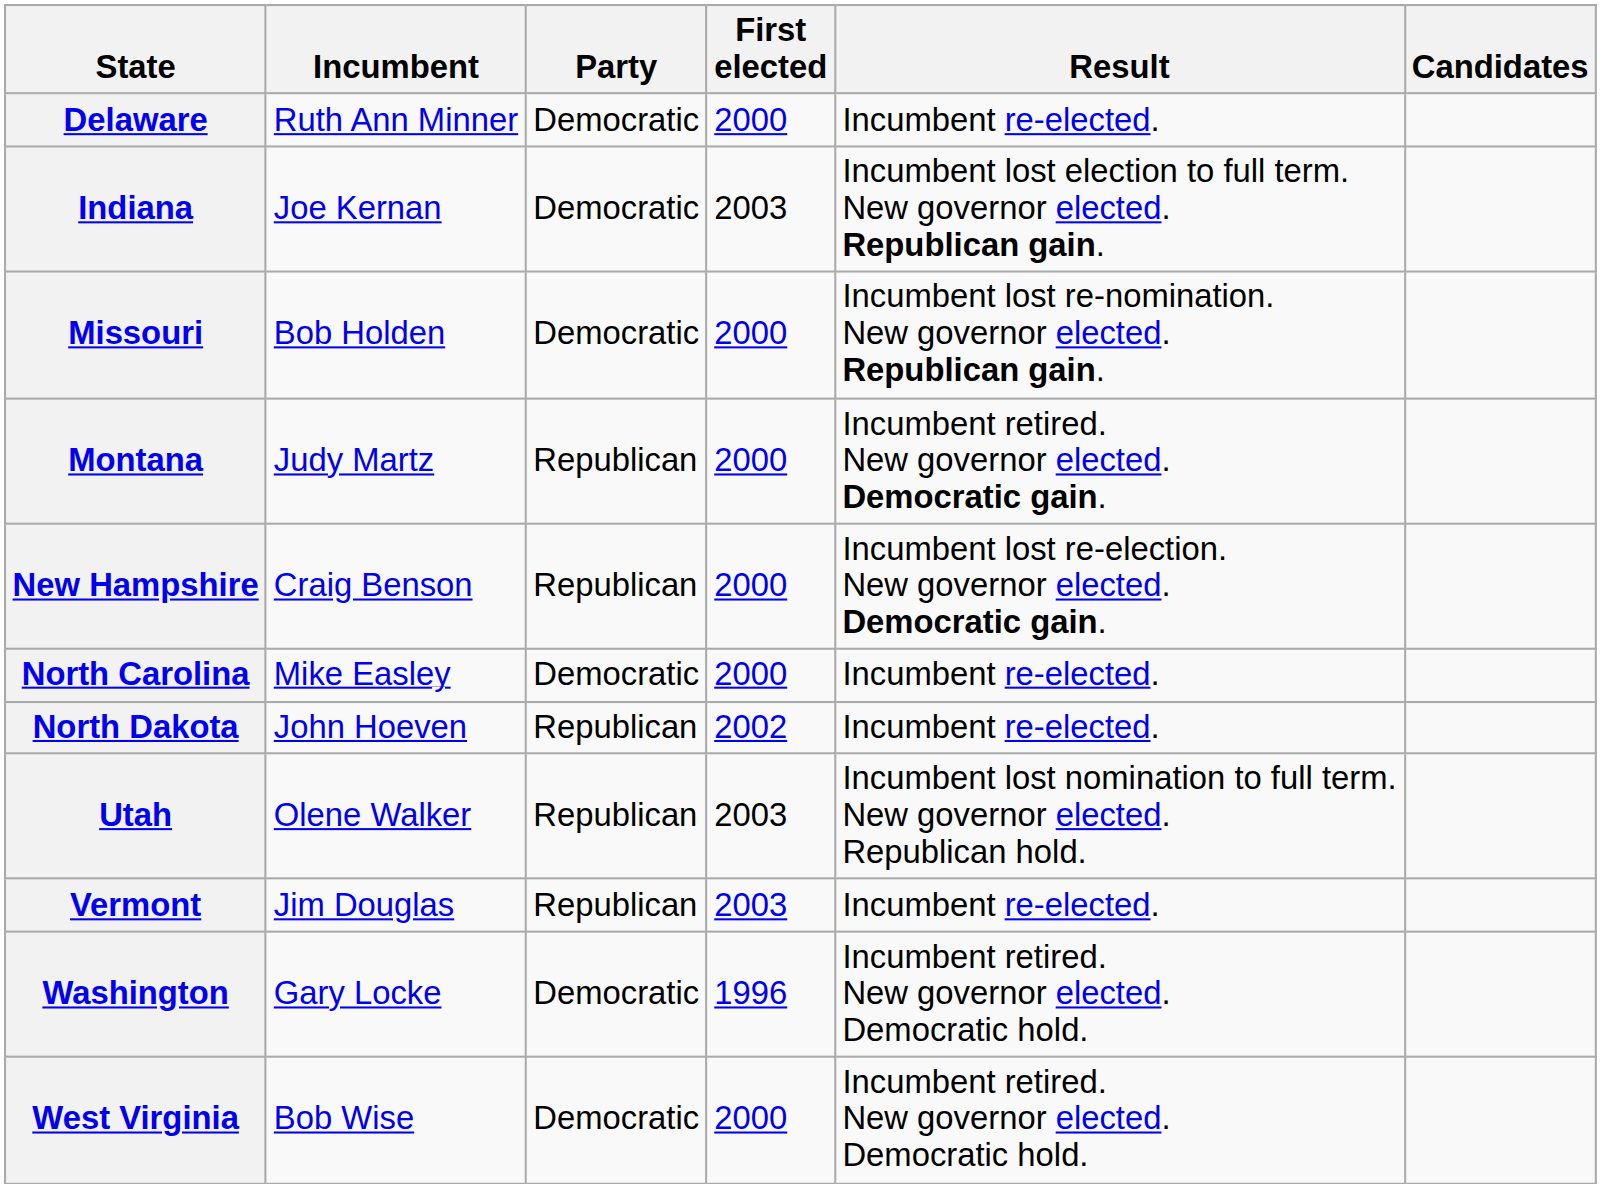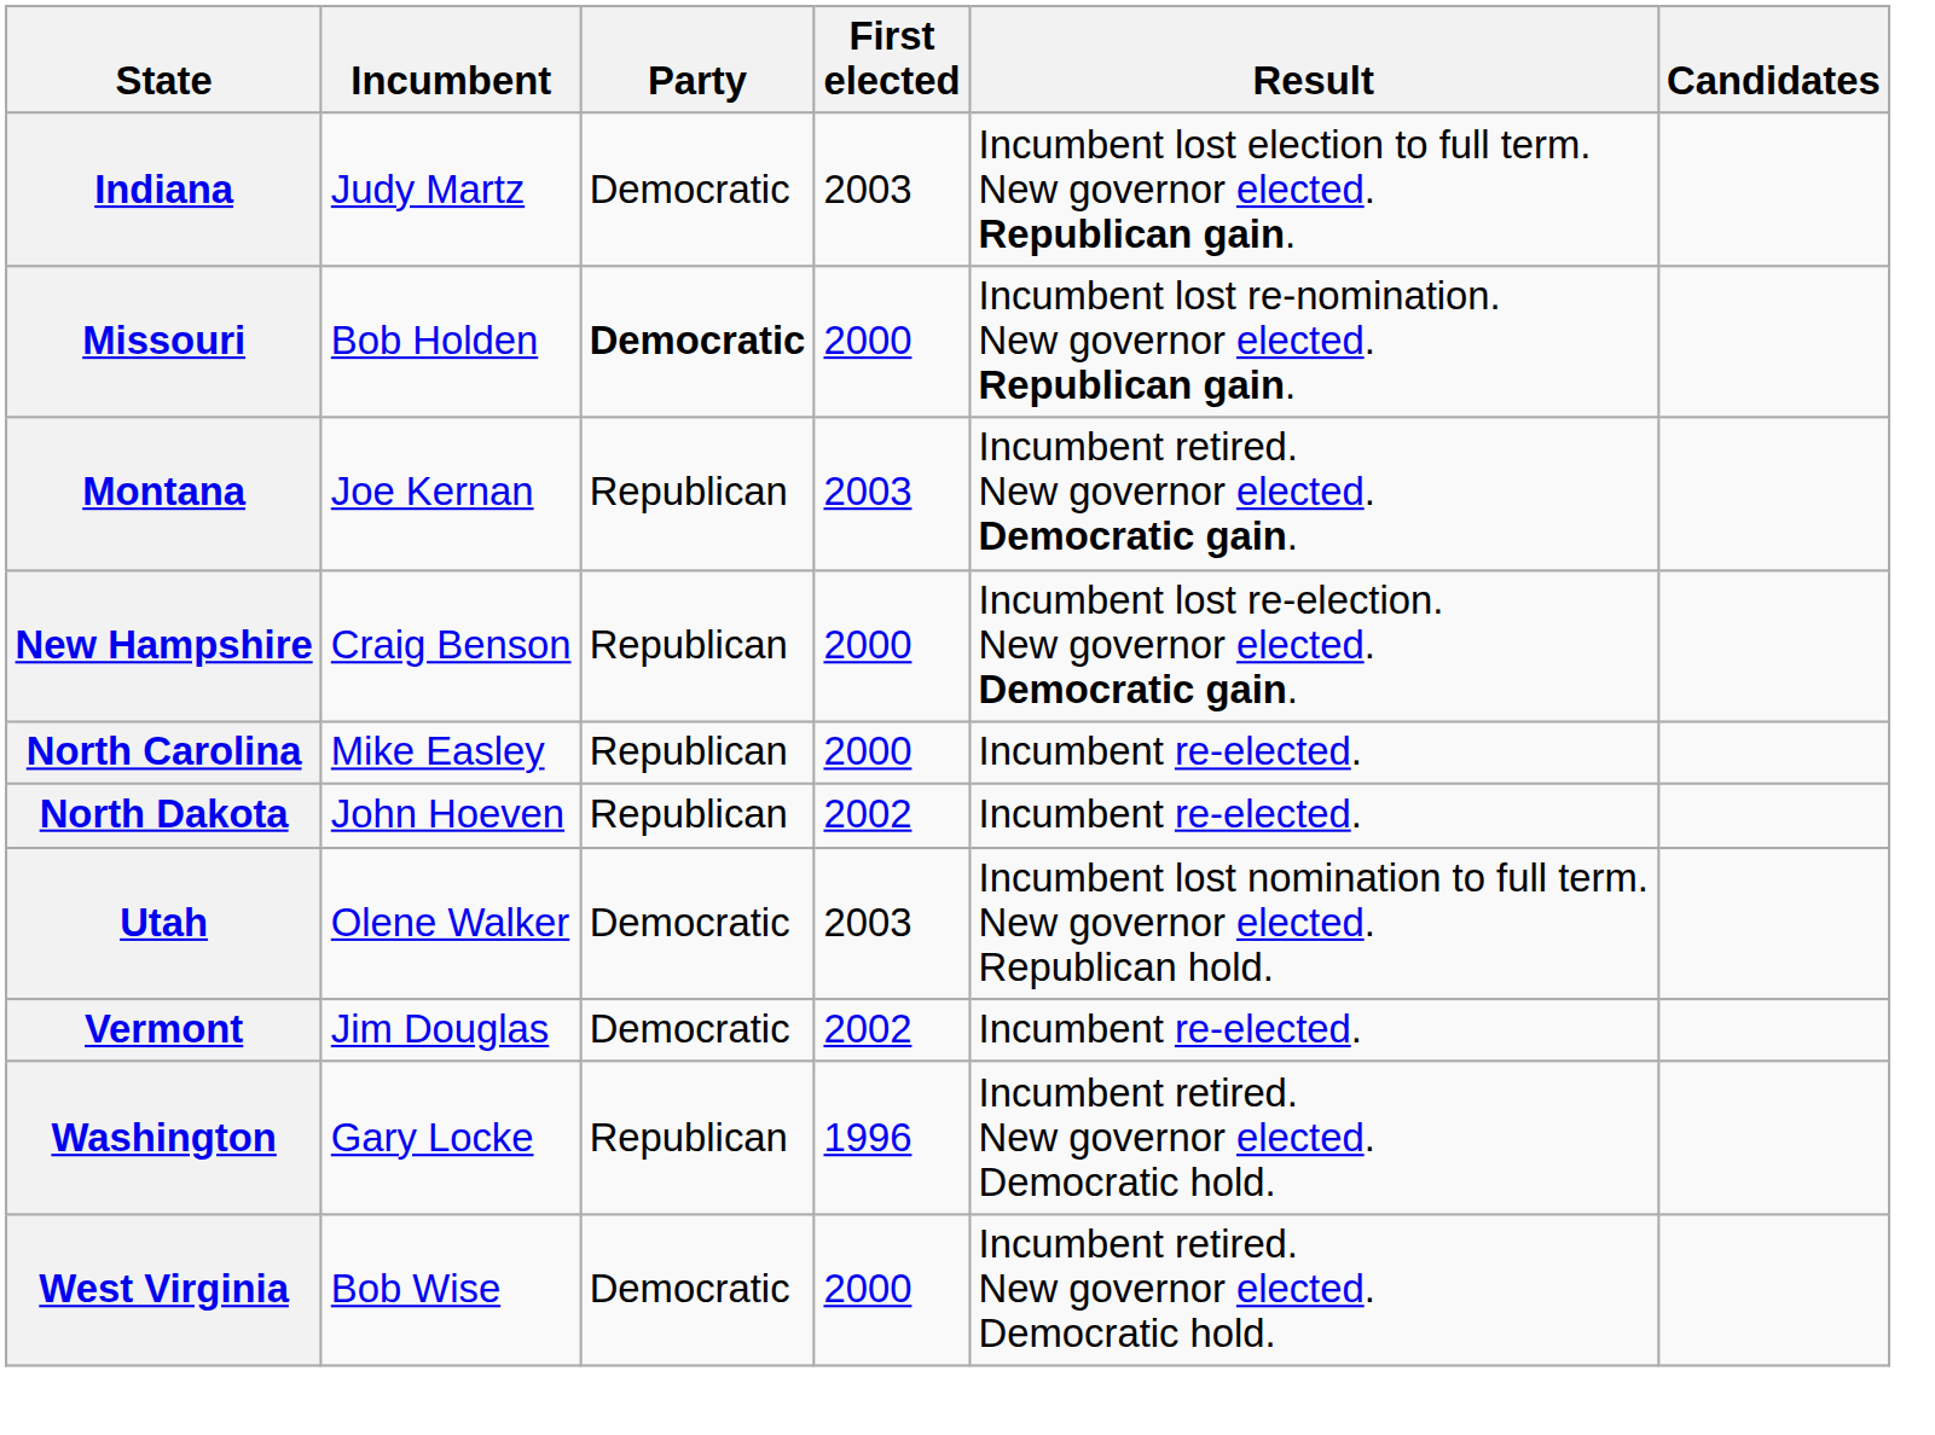- row: Delaware | Ruth Ann Minner | Democratic | 2000 | Incumbent re-elected.
Indiana | Incumbent: Joe Kernan -> Judy Martz
Missouri | Party: normal -> bold
Montana | Incumbent: Judy Martz -> Joe Kernan
Montana | First elected: 2000 -> 2003
North Carolina | Party: Democratic -> Republican
Utah | Party: Republican -> Democratic
Vermont | Party: Republican -> Democratic
Vermont | First elected: 2003 -> 2002
Washington | Party: Democratic -> Republican
